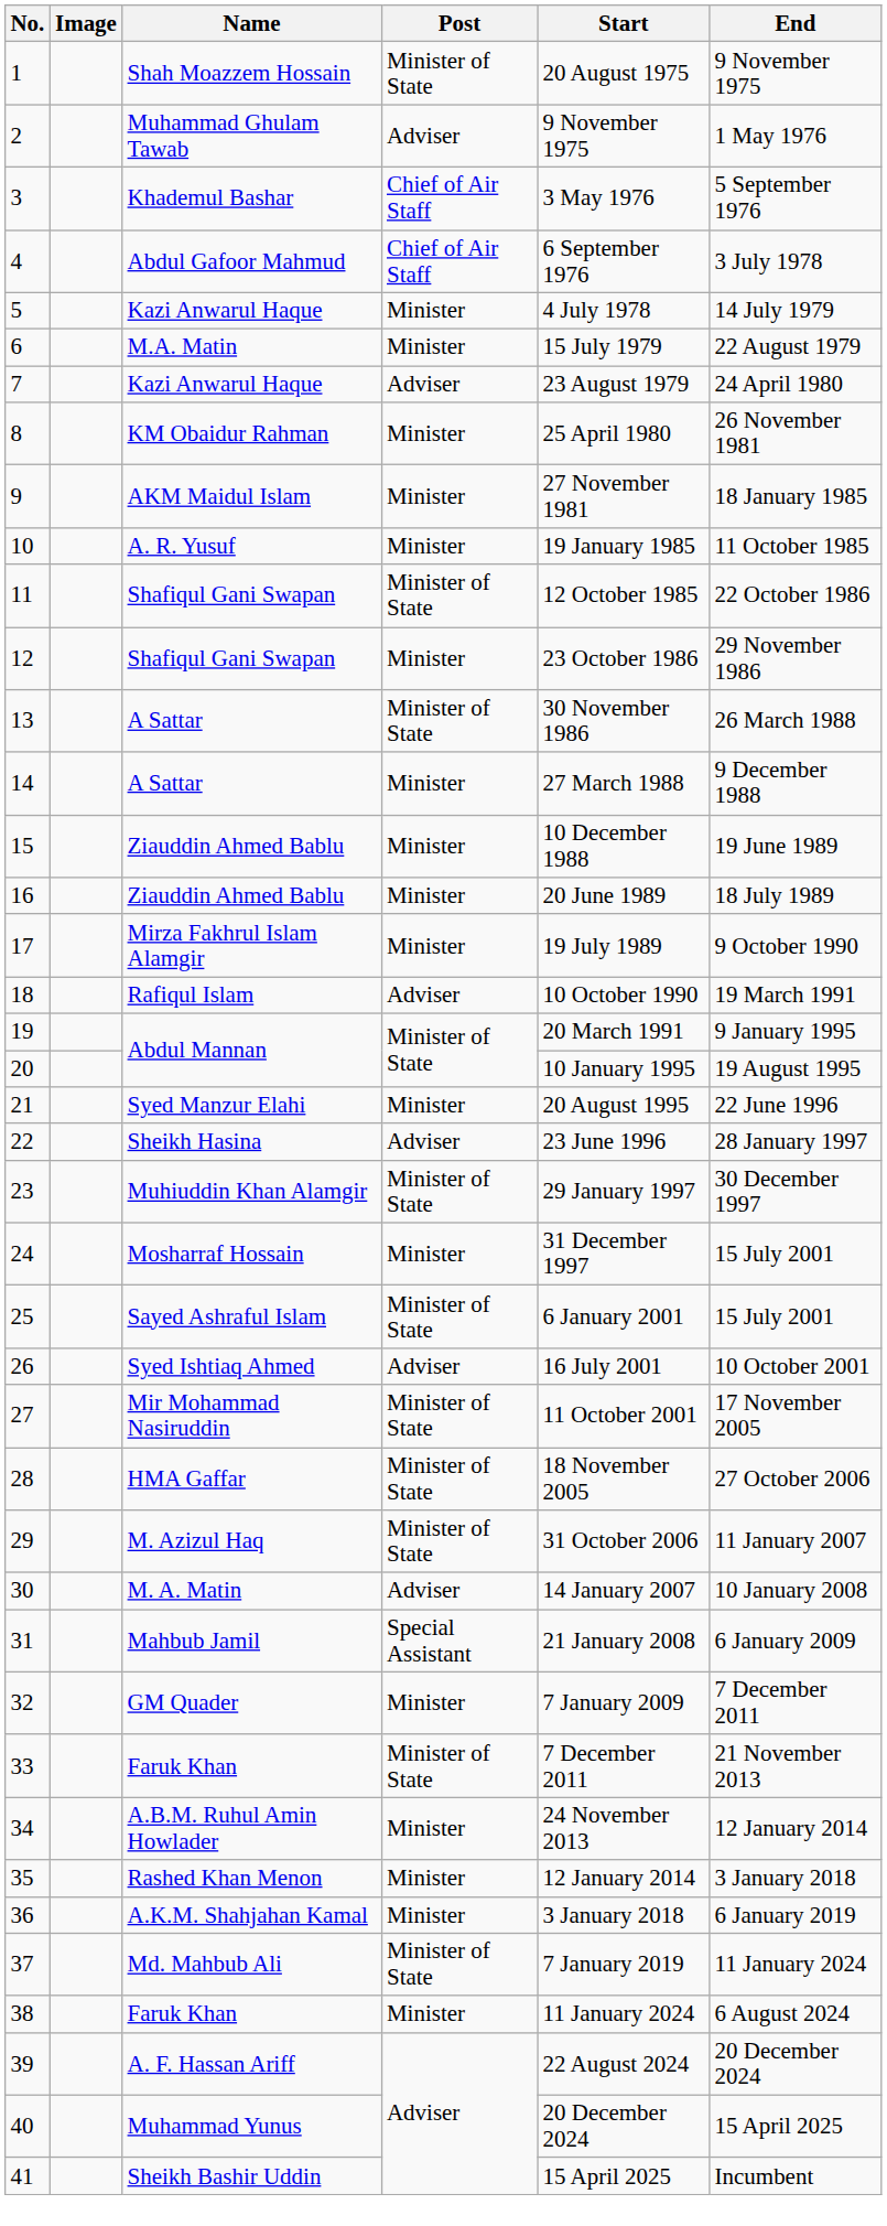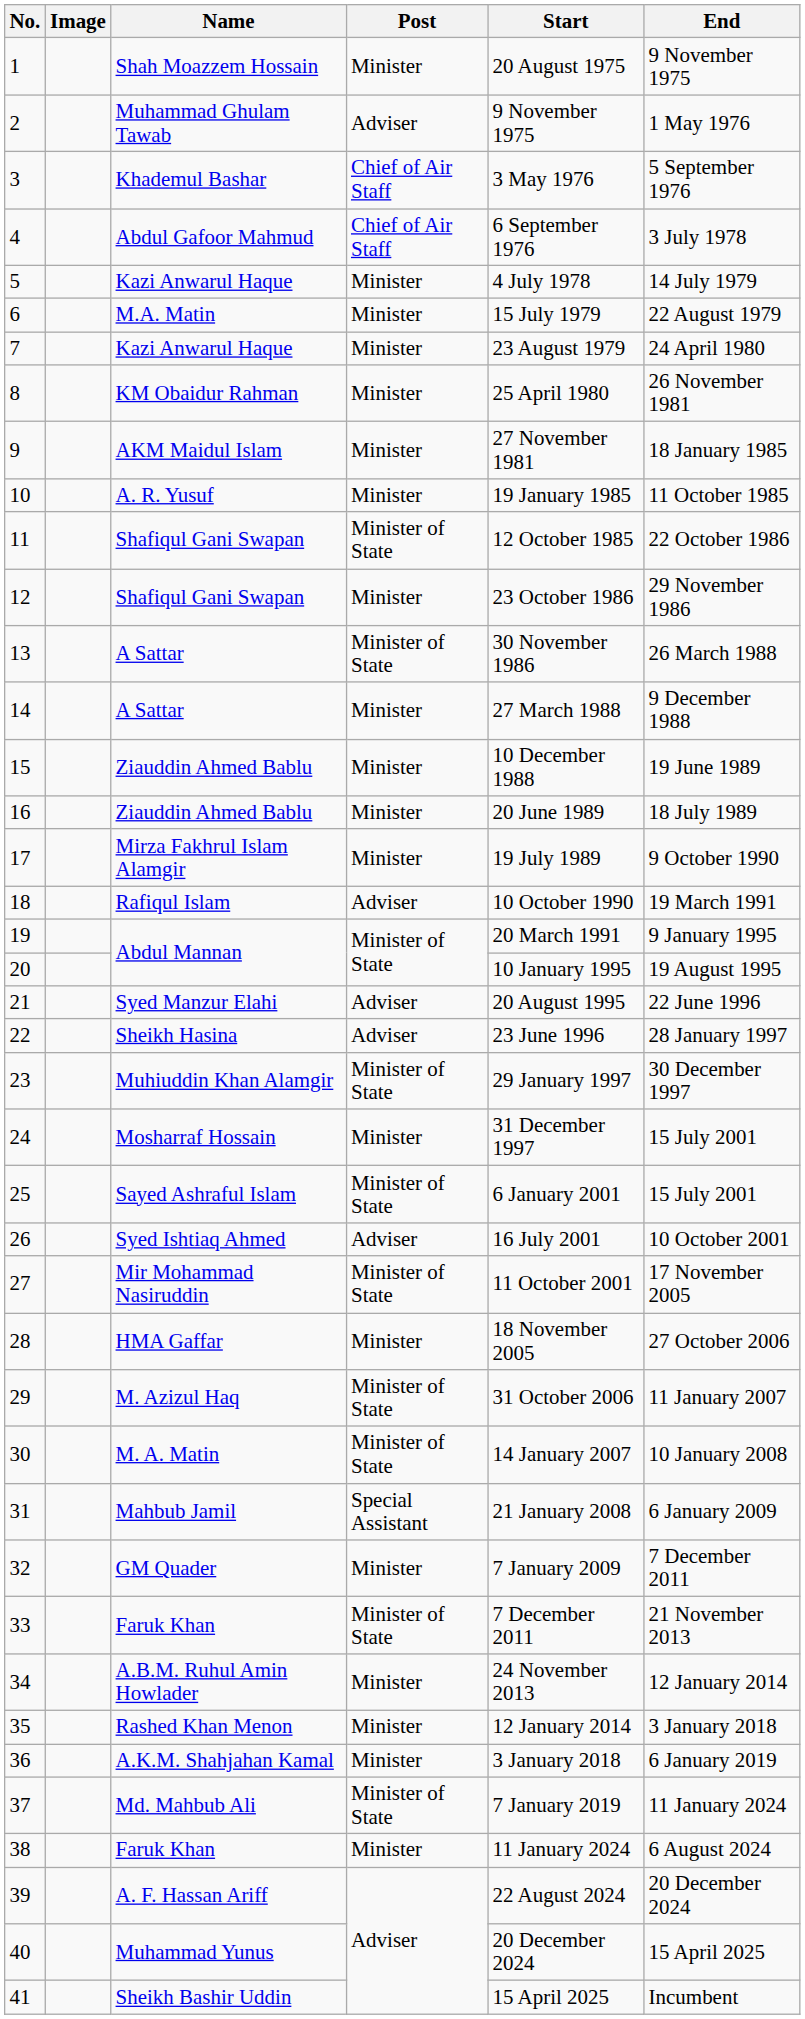1 | Post: Minister of State -> Minister
7 | Post: Adviser -> Minister
21 | Post: Minister -> Adviser
28 | Post: Minister of State -> Minister
30 | Post: Adviser -> Minister of State
